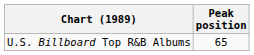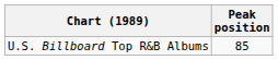U.S. Billboard Top R&B Albums | Peak position: 65 -> 85
